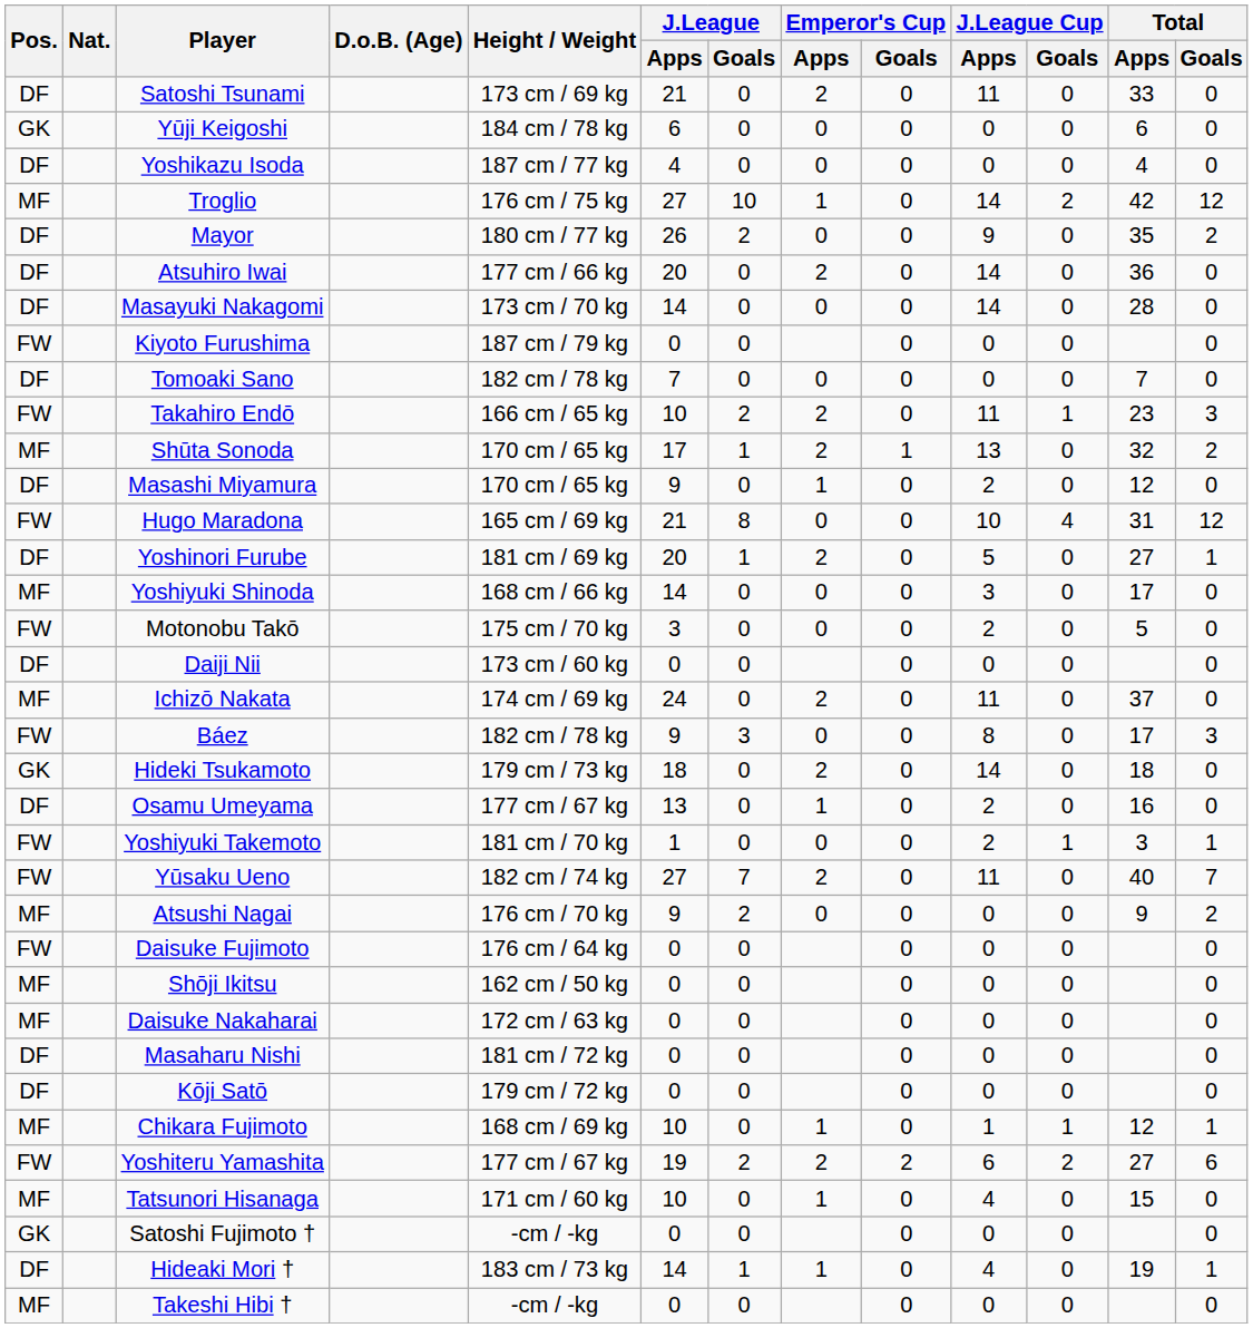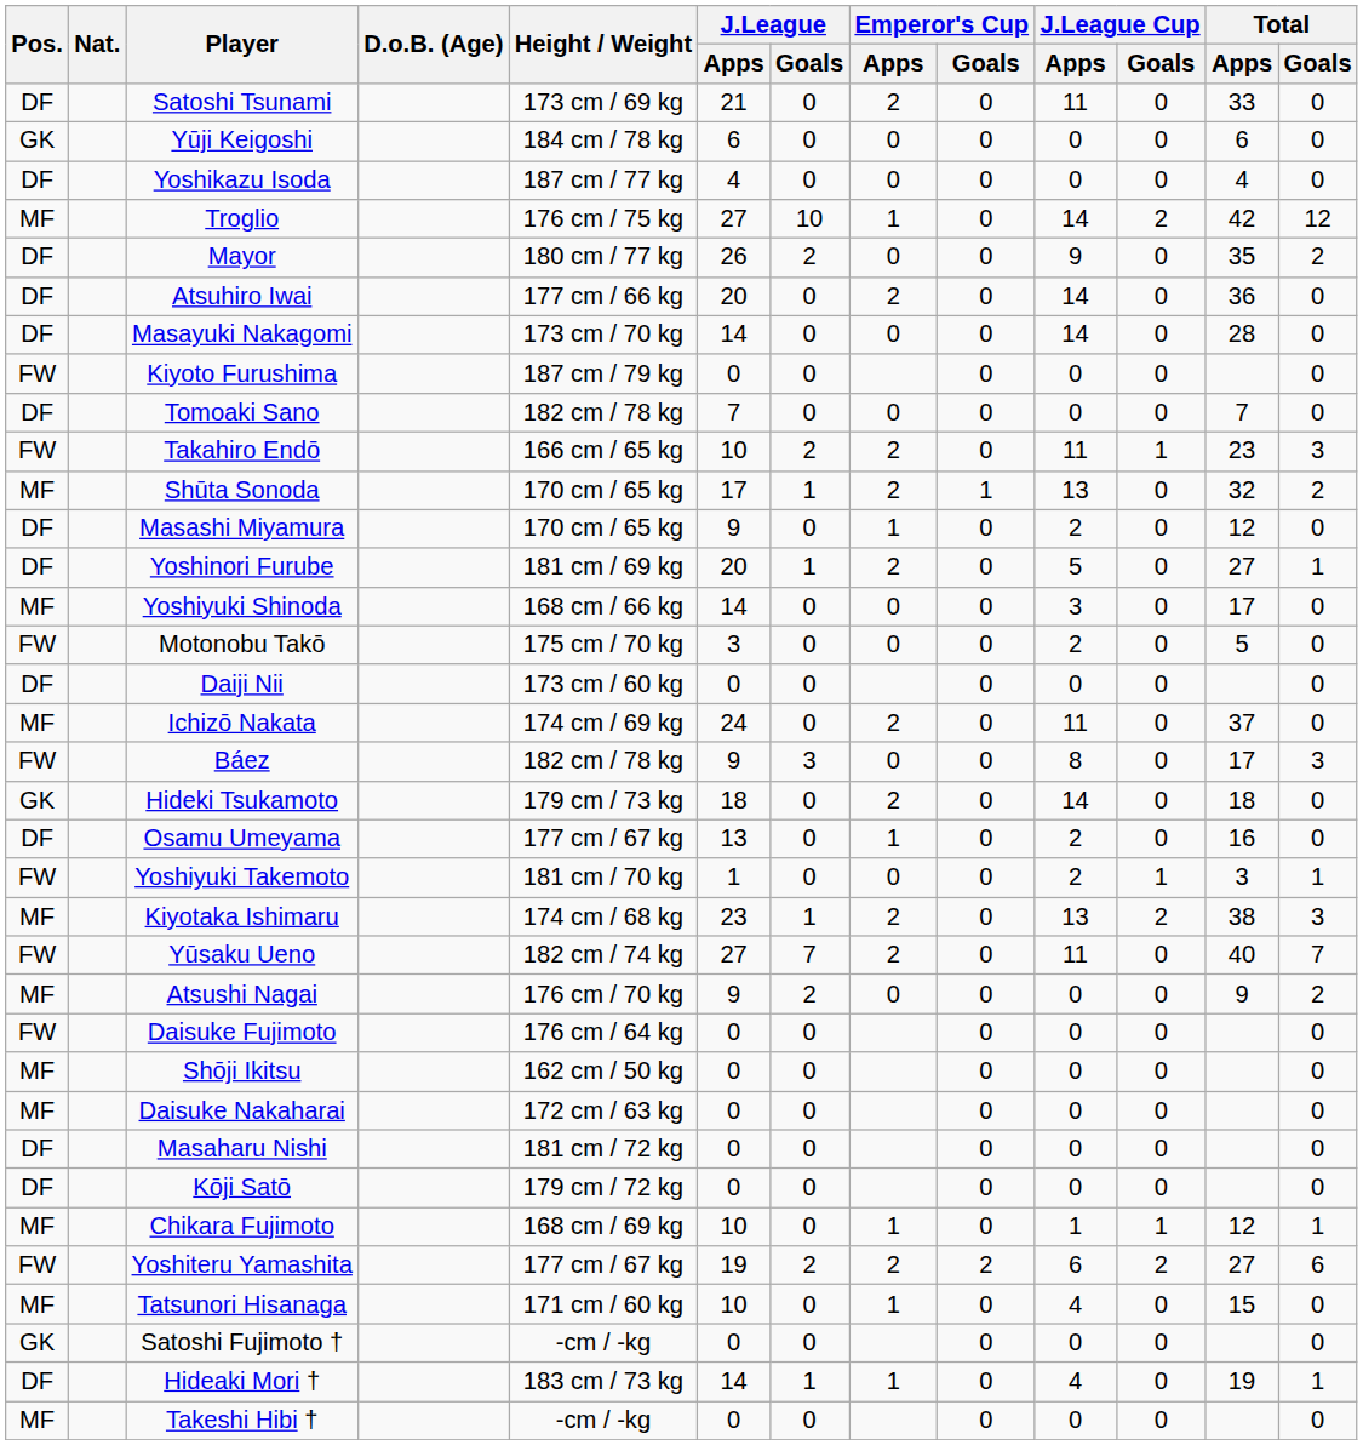- row: FW | Hugo Maradona | 165 cm / 69 kg | 21 | 8 | 0 | 0 | 10 | 4 | 31 | 12
+ row: MF | Kiyotaka Ishimaru | 174 cm / 68 kg | 23 | 1 | 2 | 0 | 13 | 2 | 38 | 3
